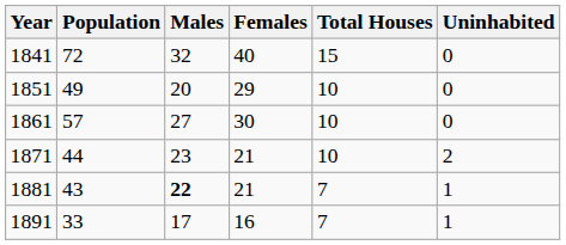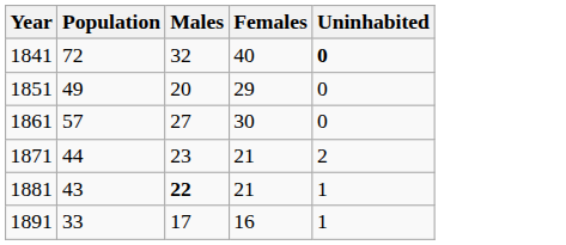- column: Total Houses | 15 | 10 | 10 | 10 | 7 | 7
1841 | Uninhabited: normal -> bold
